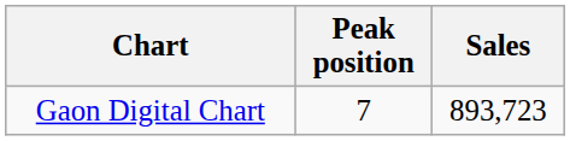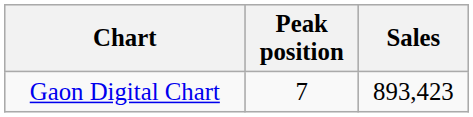Gaon Digital Chart | Sales: 893,723 -> 893,423
